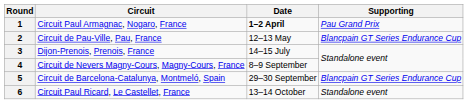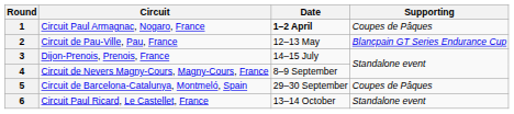1 | Supporting: Pau Grand Prix -> Coupes de Pâques
5 | Supporting: Blancpain GT Series Endurance Cup -> Coupes de Pâques
